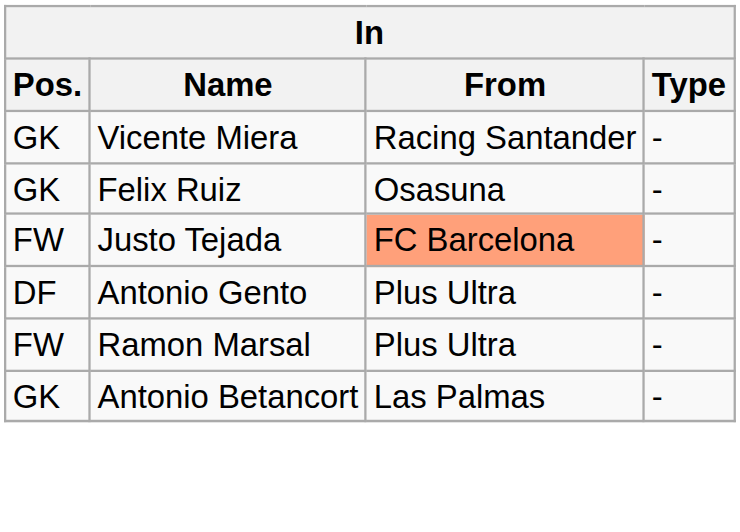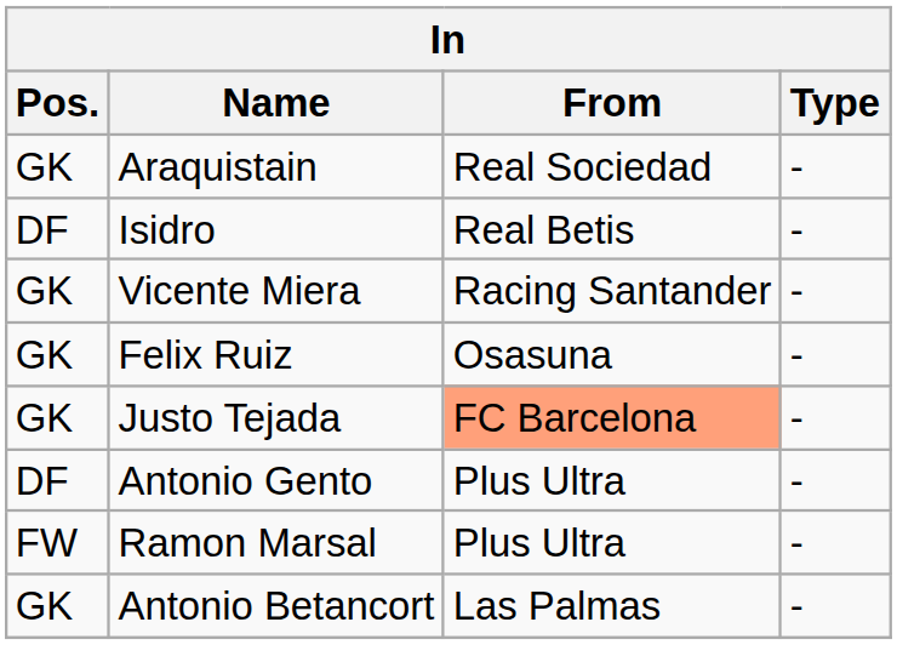+ row: GK | Araquistain | Real Sociedad | -
+ row: DF | Isidro | Real Betis | -
Justo Tejada | Pos.: FW -> GK
